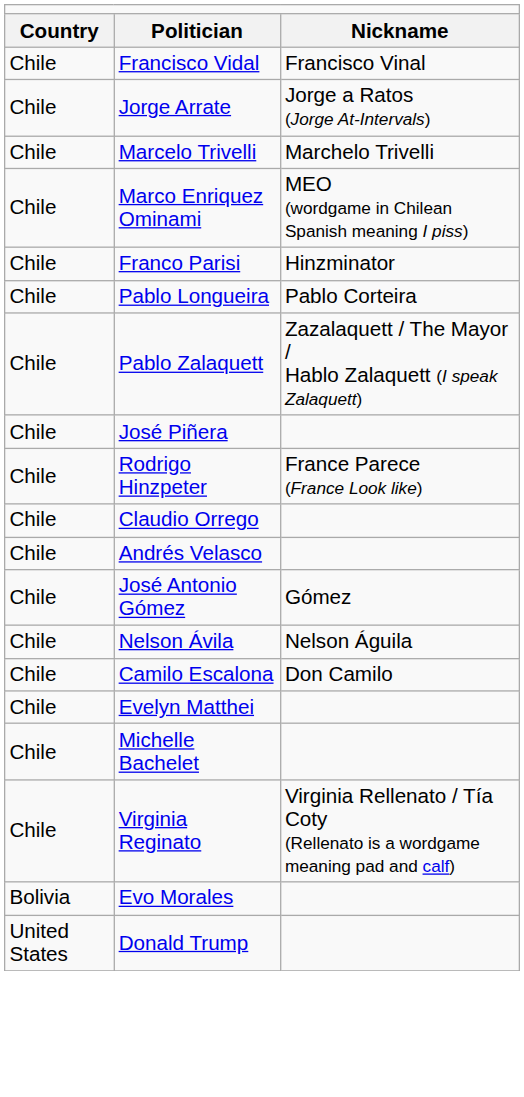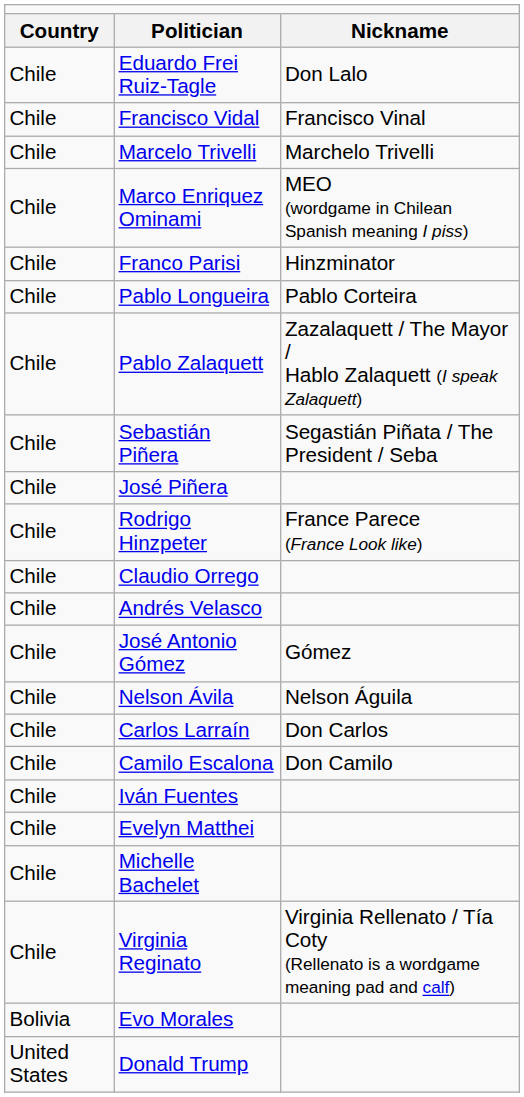+ row: Chile | Eduardo Frei Ruiz-Tagle | Don Lalo
- row: Chile | Jorge Arrate | Jorge a Ratos (Jorge At-Intervals)
+ row: Chile | Sebastián Piñera | Segastián Piñata / The President / Seba
+ row: Chile | Carlos Larraín | Don Carlos
+ row: Chile | Iván Fuentes
